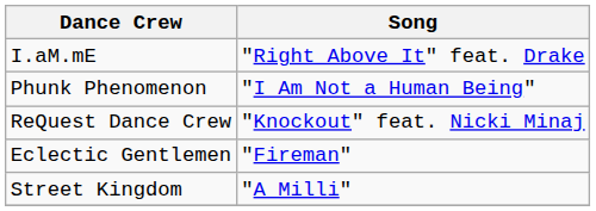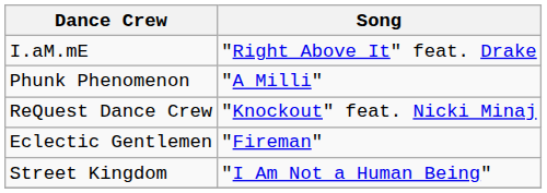Phunk Phenomenon | Song: "I Am Not a Human Being" -> "A Milli"
Street Kingdom | Song: "A Milli" -> "I Am Not a Human Being"
